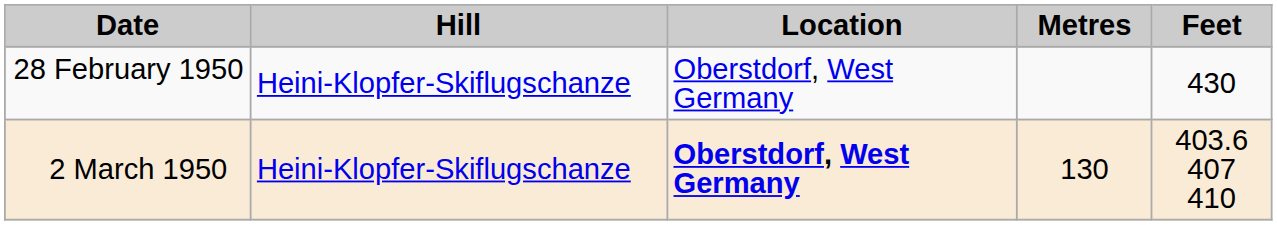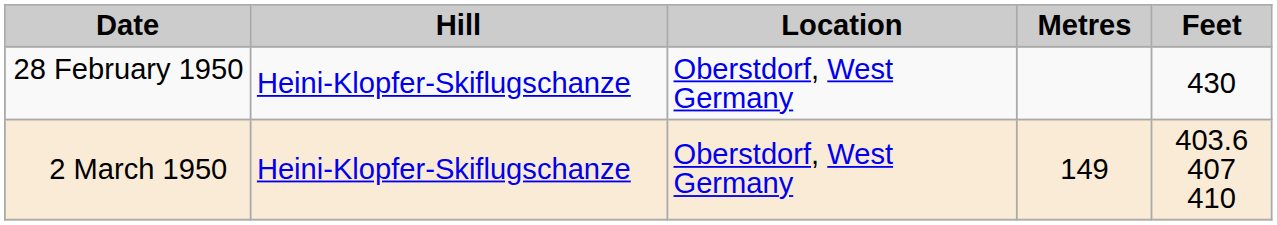2 March 1950 | Location: bold -> normal
2 March 1950 | Metres: 130 -> 149
